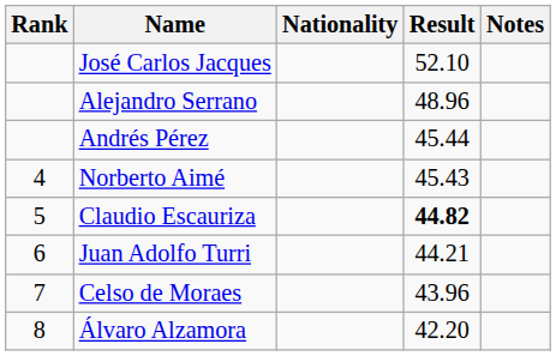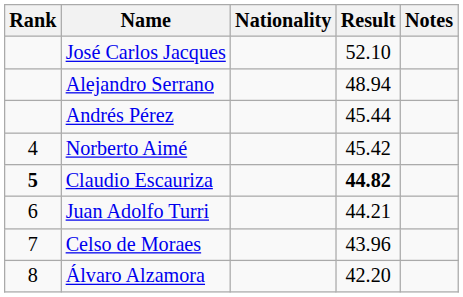Alejandro Serrano | Result: 48.96 -> 48.94
Norberto Aimé | Result: 45.43 -> 45.42
Claudio Escauriza | Rank: normal -> bold
